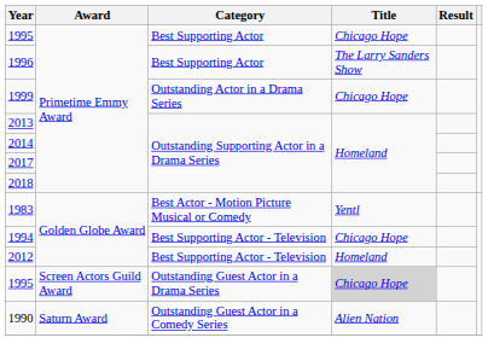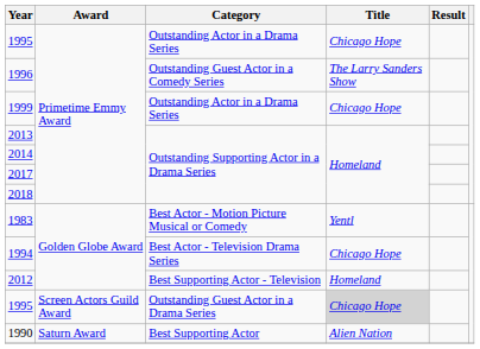1995 / Primetime Emmy Award | Category: Best Supporting Actor -> Outstanding Actor in a Drama Series
1996 | Category: Best Supporting Actor -> Outstanding Guest Actor in a Comedy Series
1994 | Category: Best Supporting Actor - Television -> Best Actor - Television Drama Series
1990 | Category: Outstanding Guest Actor in a Comedy Series -> Best Supporting Actor
